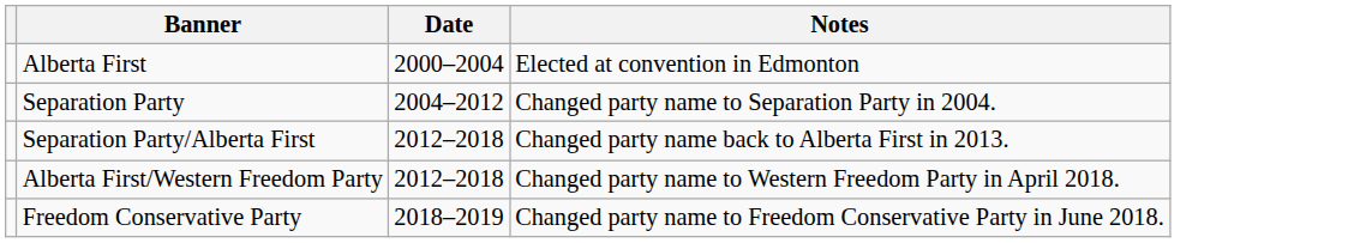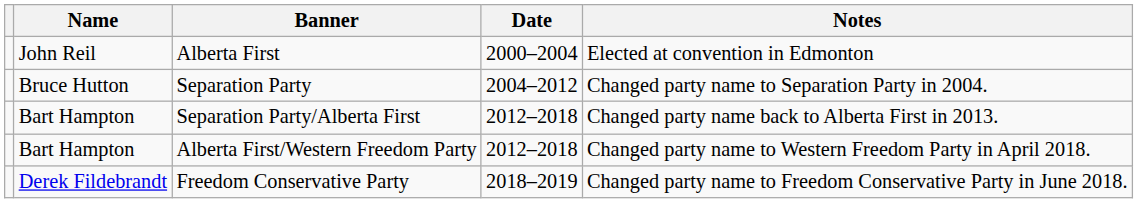+ column: Name | John Reil | Bruce Hutton | Bart Hampton | Bart Hampton | Derek Fildebrandt
